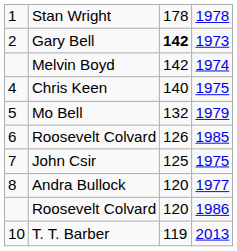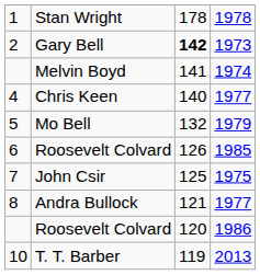Melvin Boyd | column 3: 142 -> 141
Chris Keen | column 4: 1975 -> 1977
Andra Bullock | column 3: 120 -> 121
